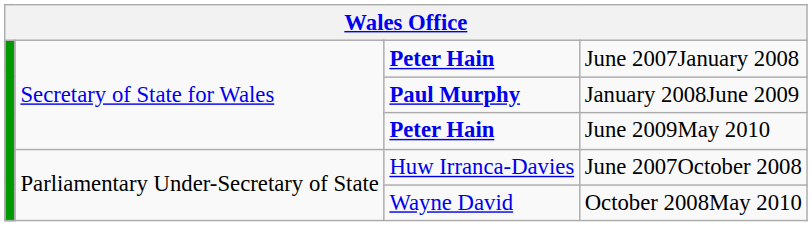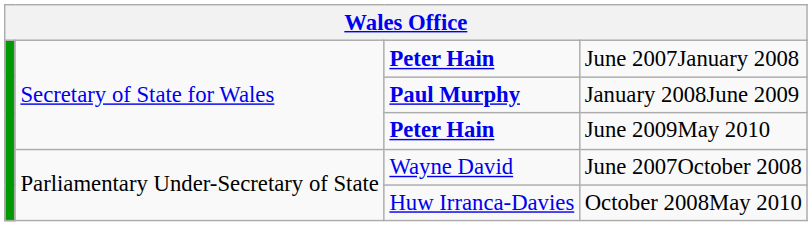June 2007October 2008 | column 3: Huw Irranca-Davies -> Wayne David
October 2008May 2010 | column 3: Wayne David -> Huw Irranca-Davies
